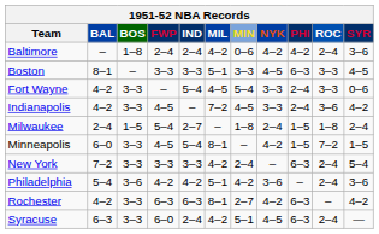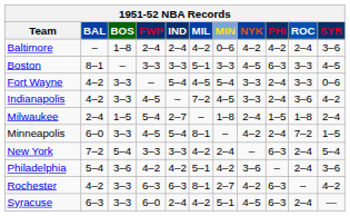Minneapolis | PHI: 1–5 -> 2–4
New York | BOS: 3–3 -> 5–4
